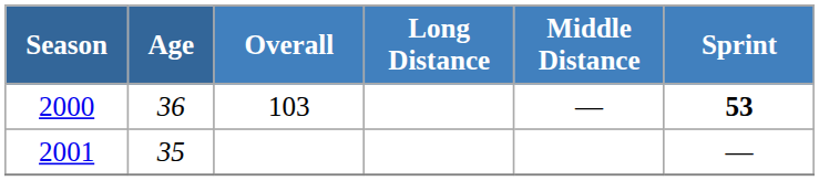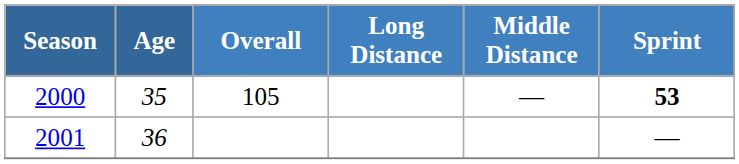2000 | Age: 36 -> 35
2000 | Overall: 103 -> 105
2001 | Age: 35 -> 36
